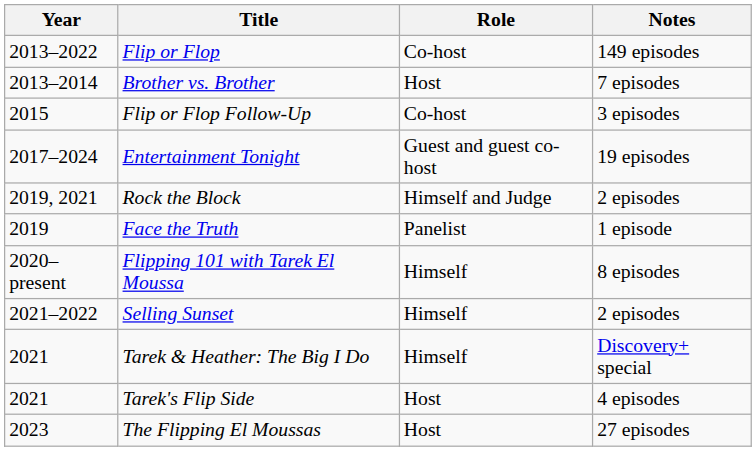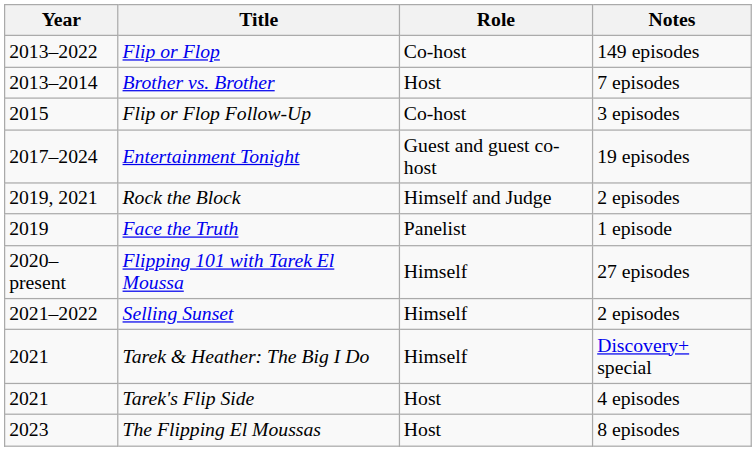Flipping 101 with Tarek El Moussa | Notes: 8 episodes -> 27 episodes
The Flipping El Moussas | Notes: 27 episodes -> 8 episodes
